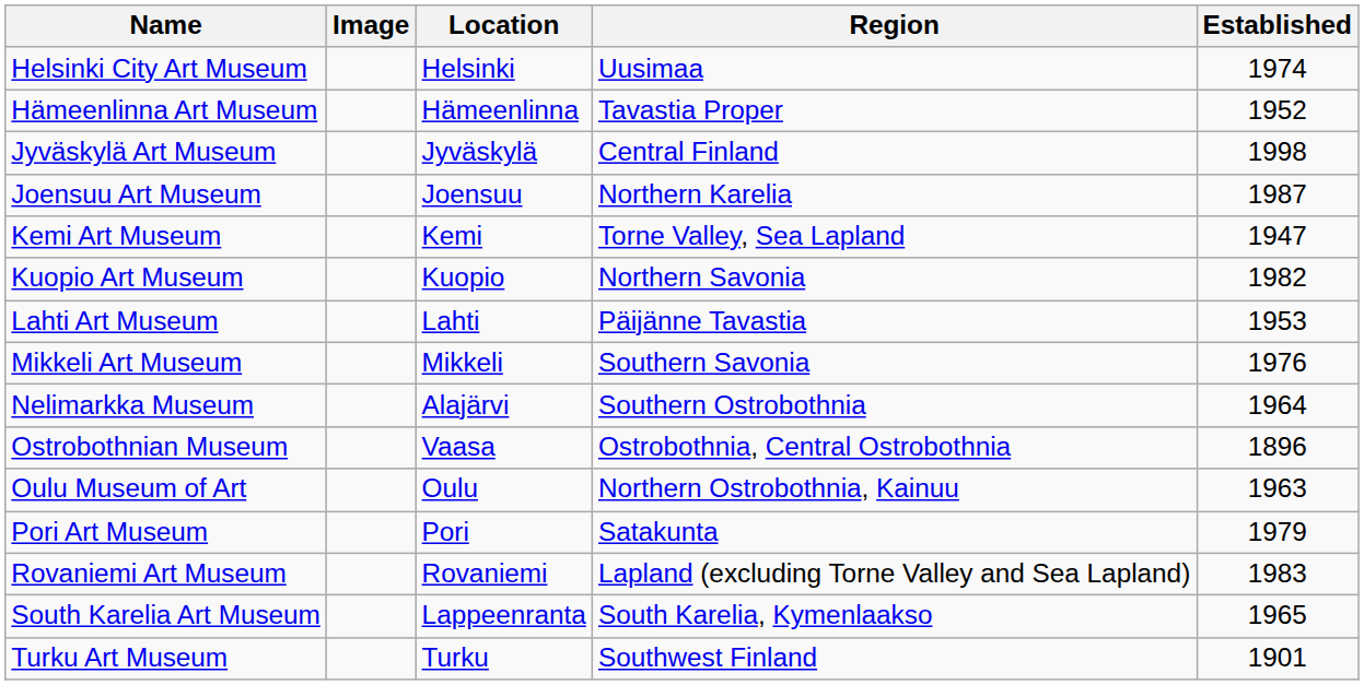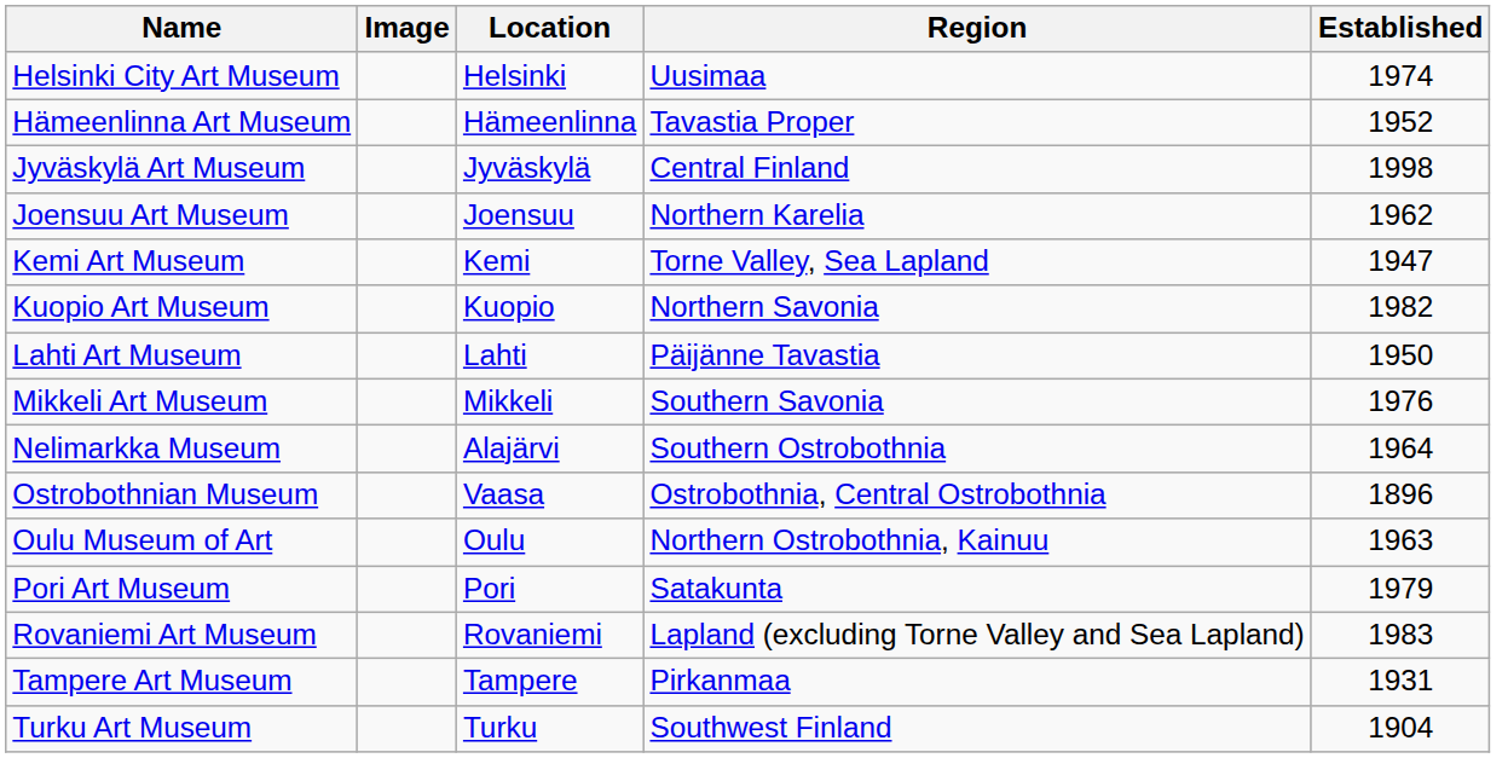Joensuu Art Museum | Established: 1987 -> 1962
Lahti Art Museum | Established: 1953 -> 1950
- row: South Karelia Art Museum | Lappeenranta | South Karelia, Kymenlaakso | 1965
+ row: Tampere Art Museum | Tampere | Pirkanmaa | 1931
Turku Art Museum | Established: 1901 -> 1904
